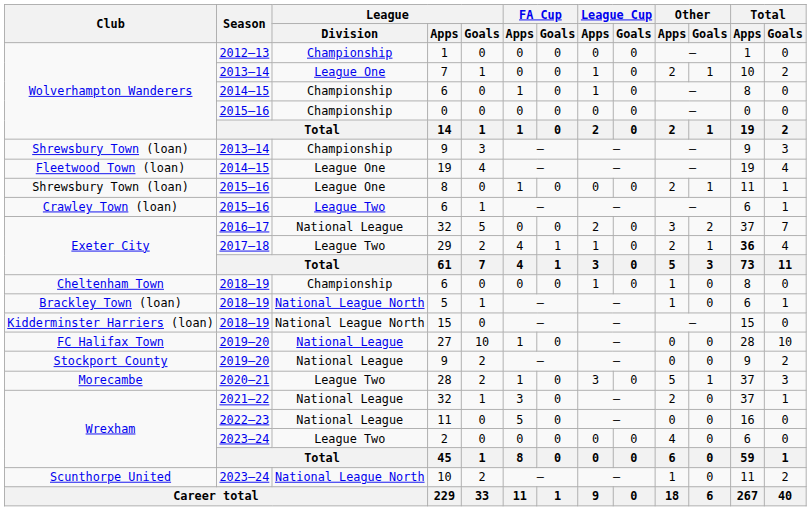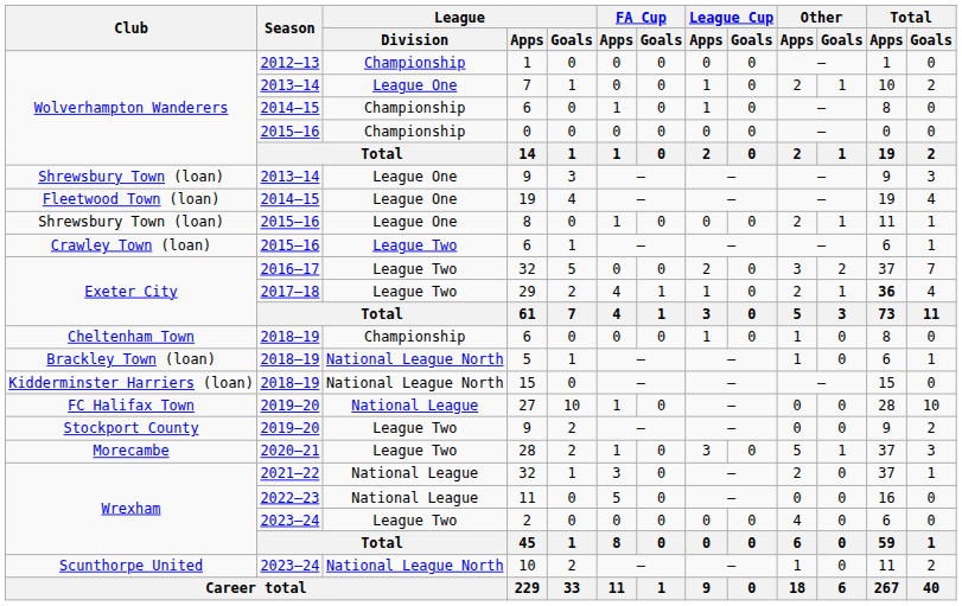Shrewsbury Town (loan) / 9 | League / Division: Championship -> League One
Exeter City / 32 | League / Division: National League -> League Two
Stockport County / 9 | League / Division: National League -> League Two
